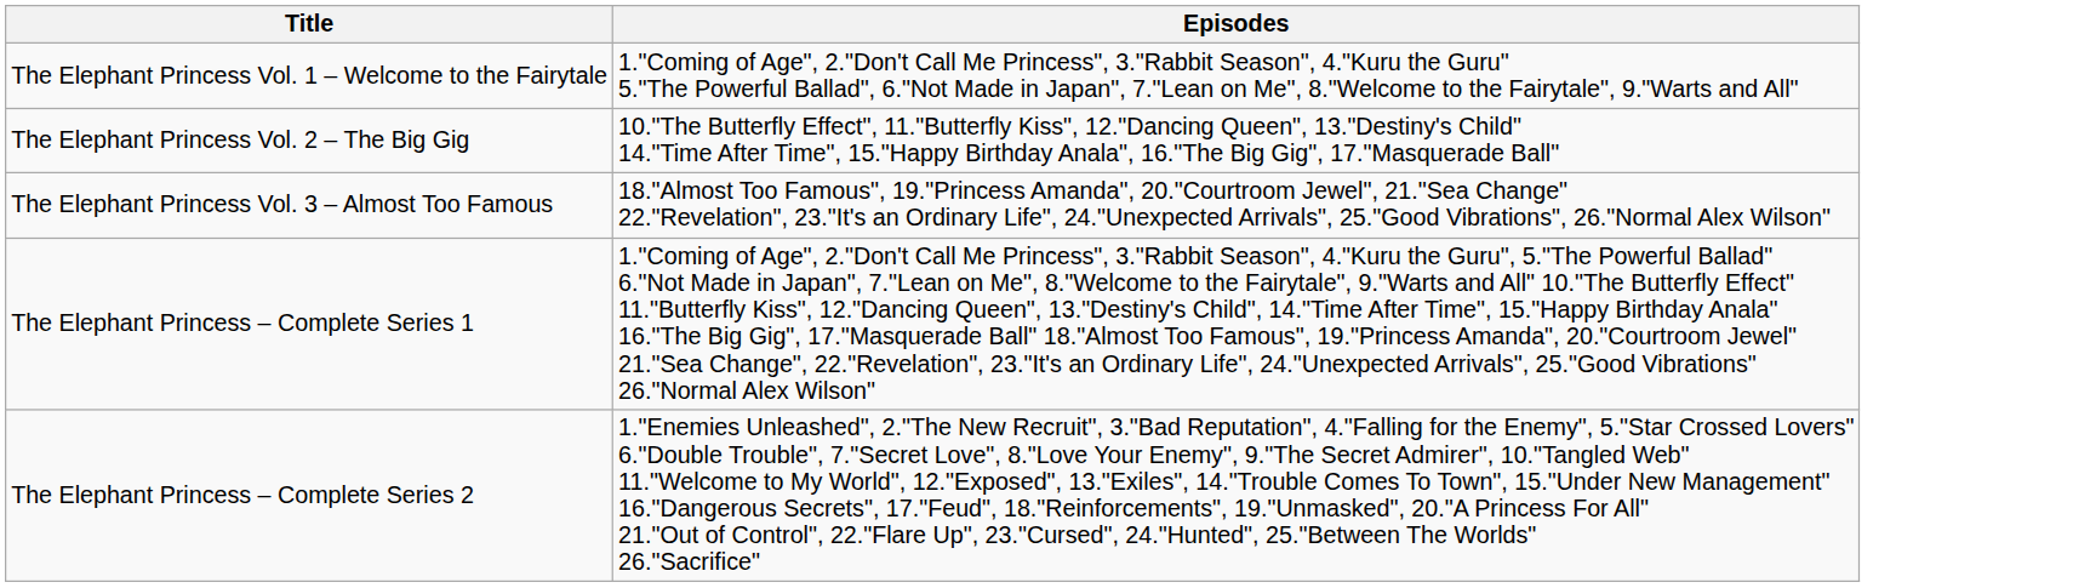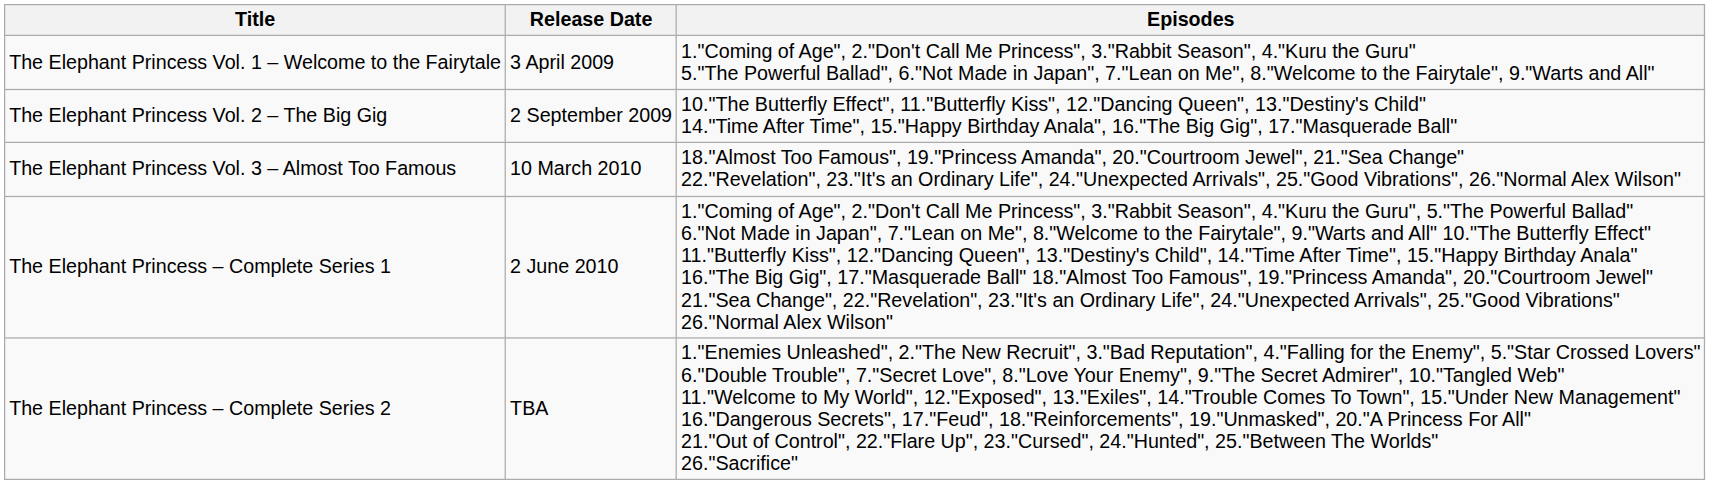+ column: Release Date | 3 April 2009 | 2 September 2009 | 10 March 2010 | 2 June 2010 | TBA
